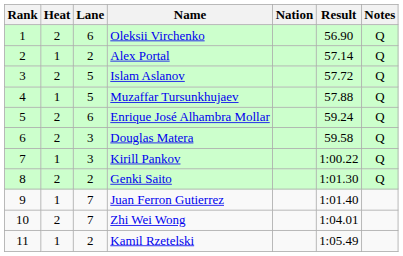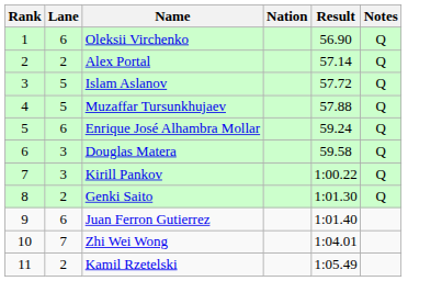- column: Heat | 2 | 1 | 2 | 1 | 2 | 2 | 1 | 2 | 1 | 2 | 1
Juan Ferron Gutierrez | Lane: 7 -> 6
